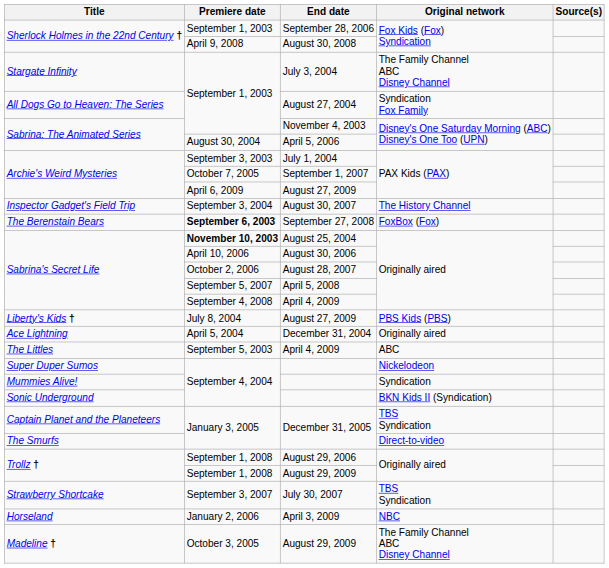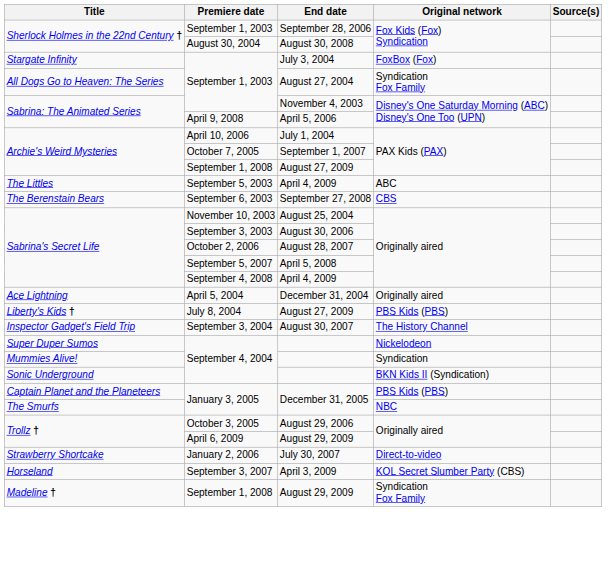August 30, 2008 | Premiere date: April 9, 2008 -> August 30, 2004
July 3, 2004 | Original network: The Family Channel ABC Disney Channel -> FoxBox (Fox)
April 5, 2006 | Premiere date: August 30, 2004 -> April 9, 2008
July 1, 2004 | Premiere date: September 3, 2003 -> April 10, 2006
Archie's Weird Mysteries / August 27, 2009 | Premiere date: April 6, 2009 -> September 1, 2008
rows swapped: The Littles / April 4, 2009 <-> August 30, 2007
September 27, 2008 | Premiere date: bold -> normal
September 27, 2008 | Original network: FoxBox (Fox) -> CBS
August 25, 2004 | Premiere date: bold -> normal
August 30, 2006 | Premiere date: April 10, 2006 -> September 3, 2003
rows swapped: December 31, 2004 <-> Liberty's Kids † / August 27, 2009
Captain Planet and the Planeteers / December 31, 2005 | Original network: TBS Syndication -> PBS Kids (PBS)
The Smurfs / December 31, 2005 | Original network: Direct-to-video -> NBC
August 29, 2006 | Premiere date: September 1, 2008 -> October 3, 2005
Trollz † / August 29, 2009 | Premiere date: September 1, 2008 -> April 6, 2009
July 30, 2007 | Premiere date: September 3, 2007 -> January 2, 2006
July 30, 2007 | Original network: TBS Syndication -> Direct-to-video
April 3, 2009 | Premiere date: January 2, 2006 -> September 3, 2007
April 3, 2009 | Original network: NBC -> KOL Secret Slumber Party (CBS)
Madeline † / August 29, 2009 | Premiere date: October 3, 2005 -> September 1, 2008
Madeline † / August 29, 2009 | Original network: The Family Channel ABC Disney Channel -> Syndication Fox Family
